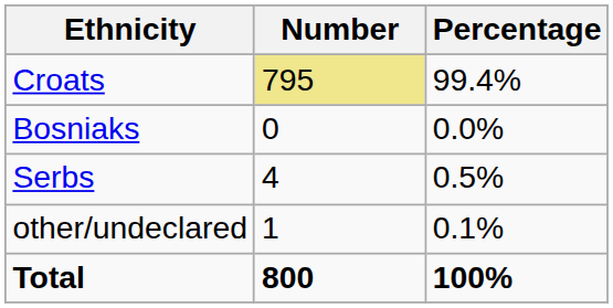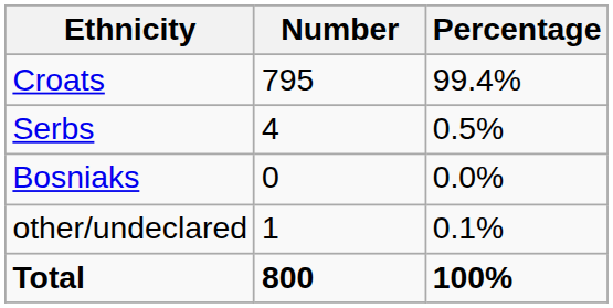Croats | Number: khaki background -> no background
rows swapped: Serbs <-> Bosniaks
